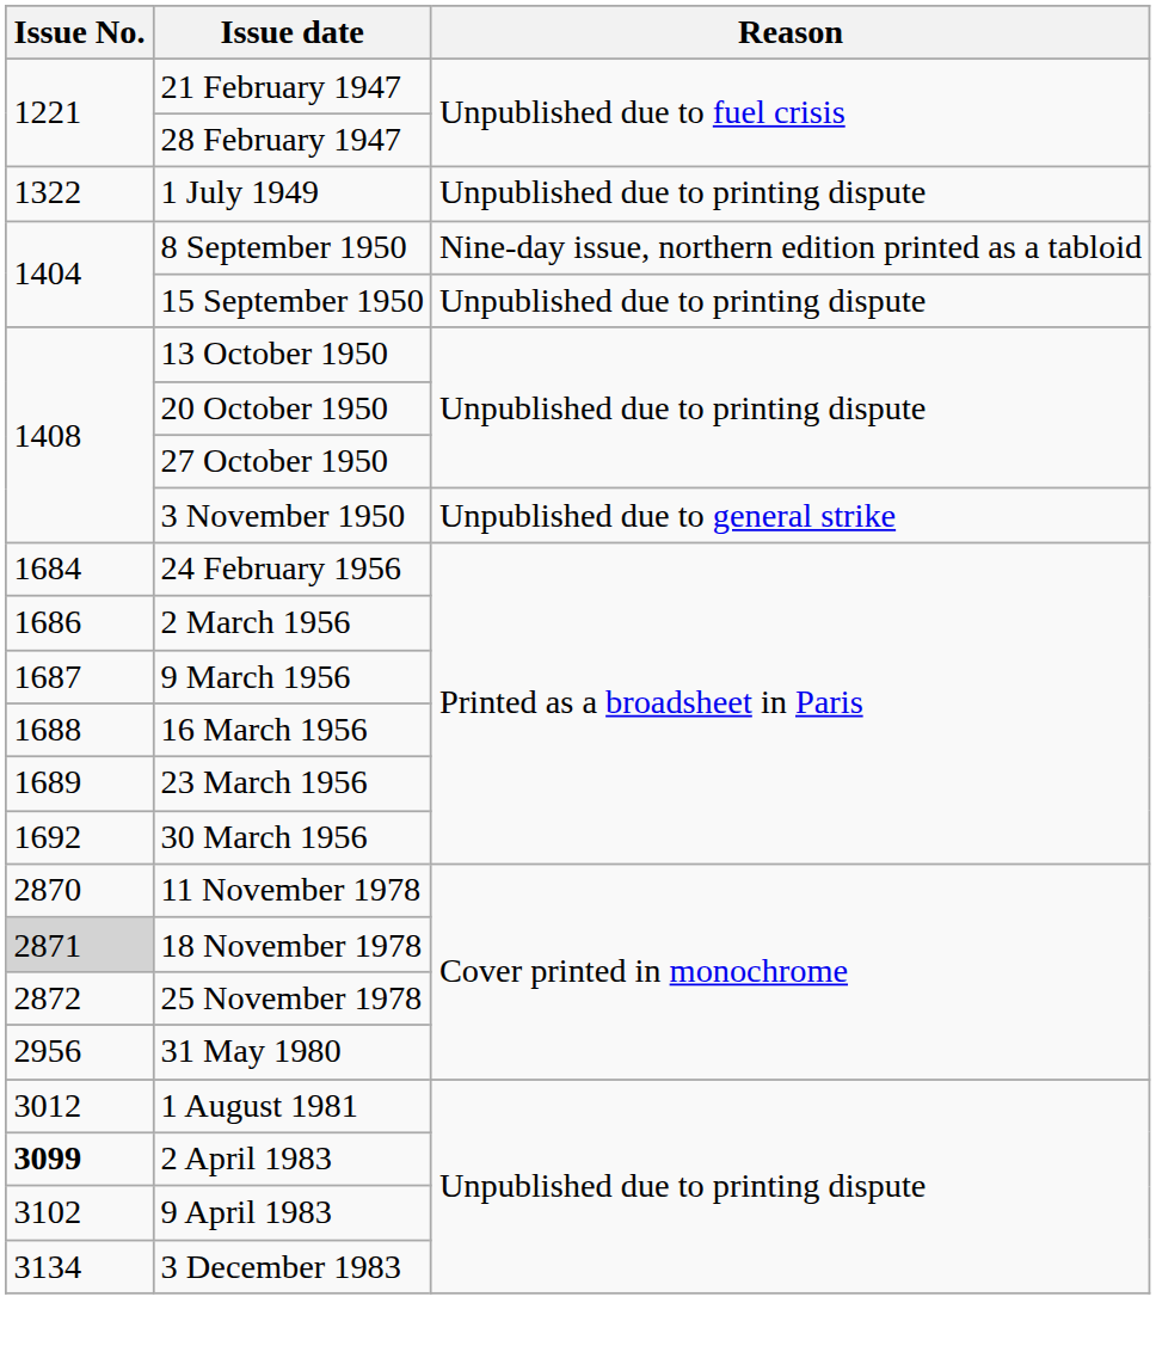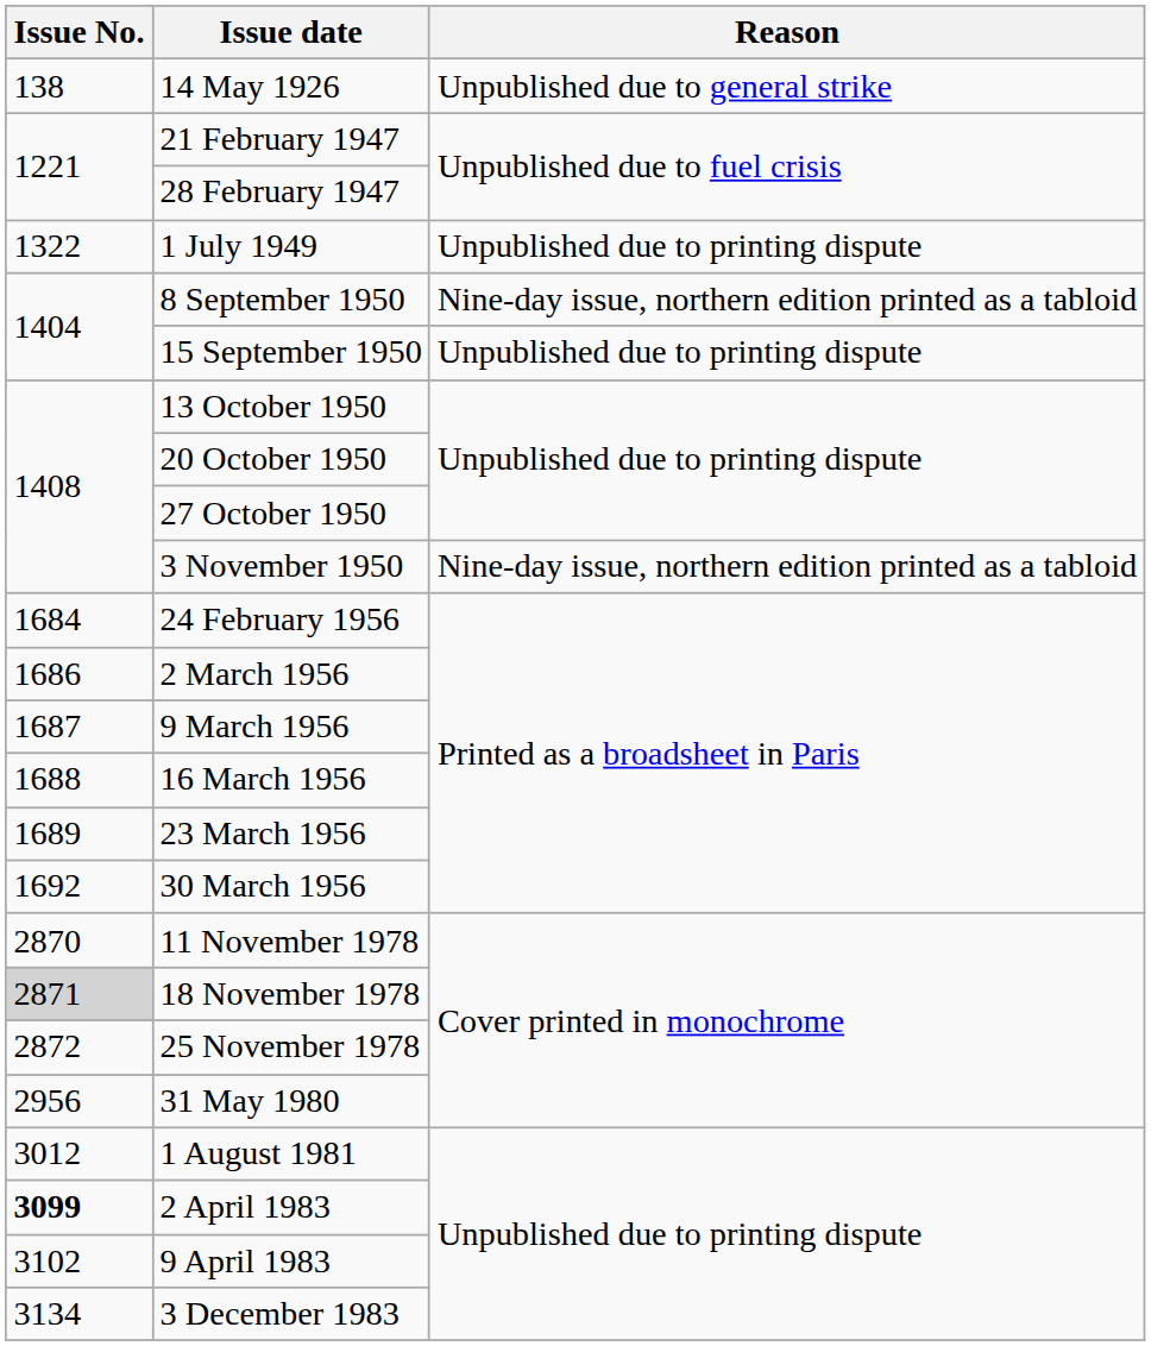+ row: 138 | 14 May 1926 | Unpublished due to general strike
3 November 1950 | Reason: Unpublished due to general strike -> Nine-day issue, northern edition printed as a tabloid
